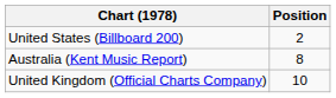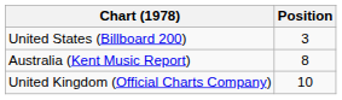United States (Billboard 200) | Position: 2 -> 3
